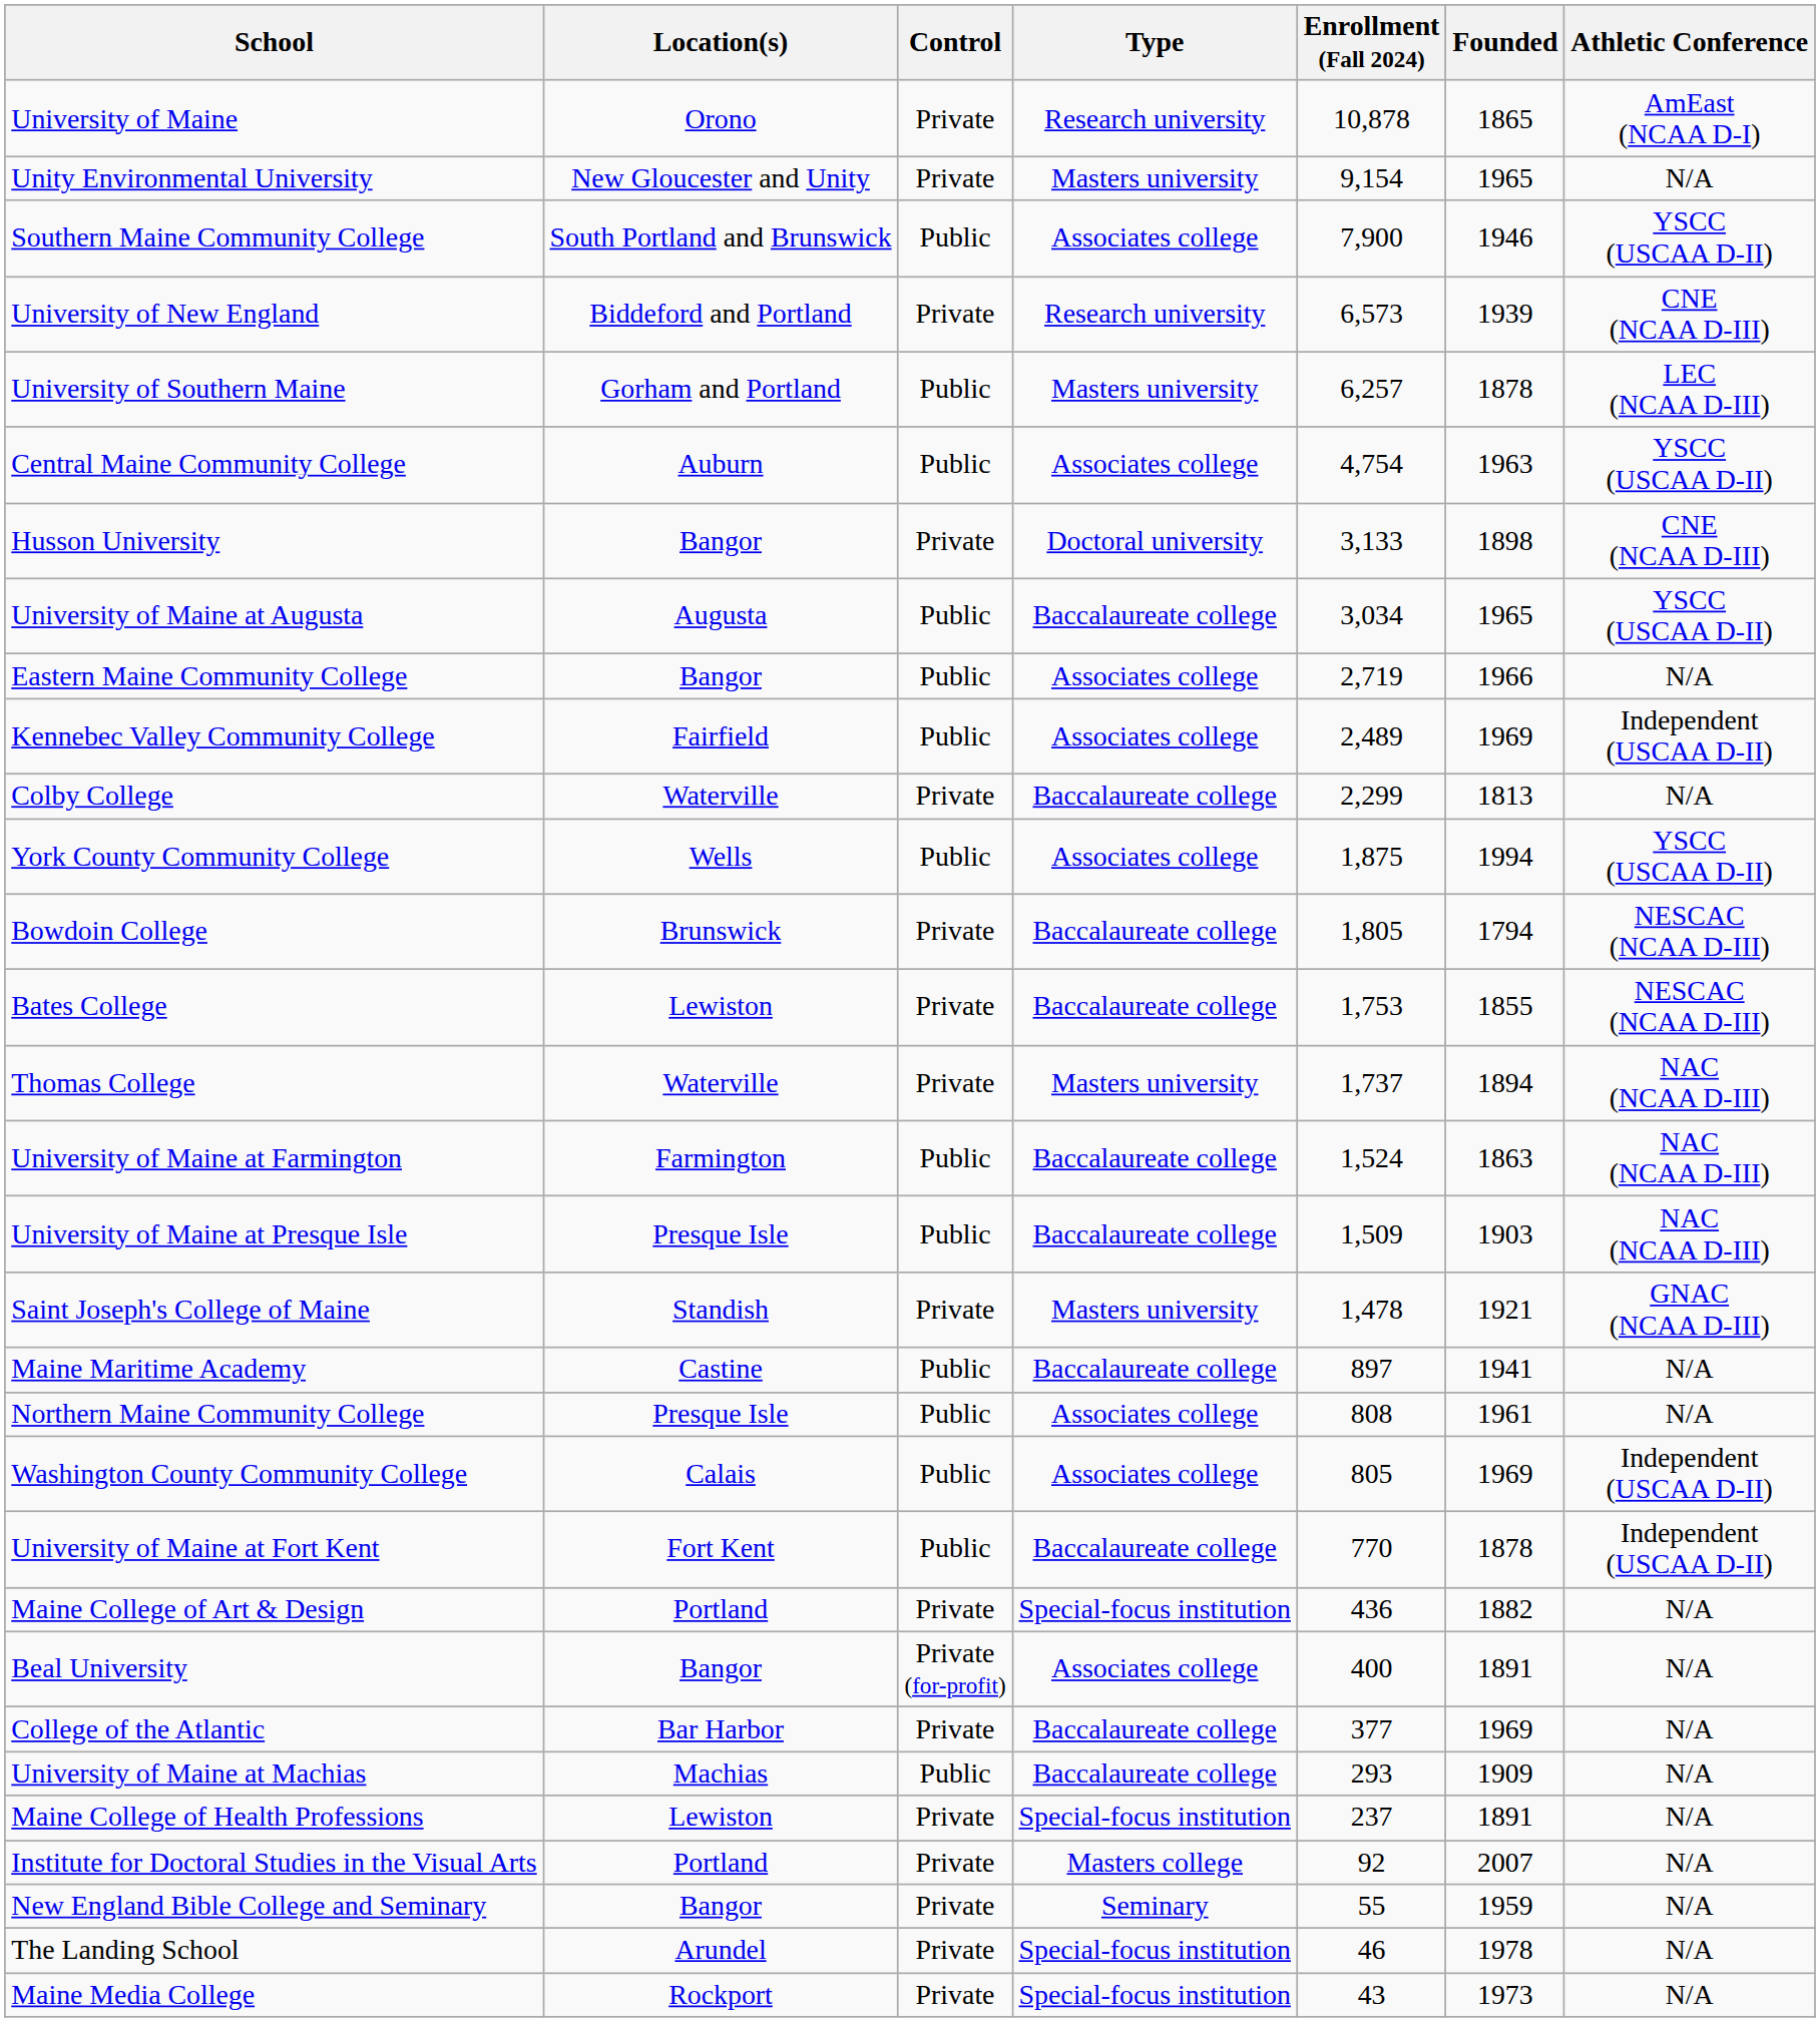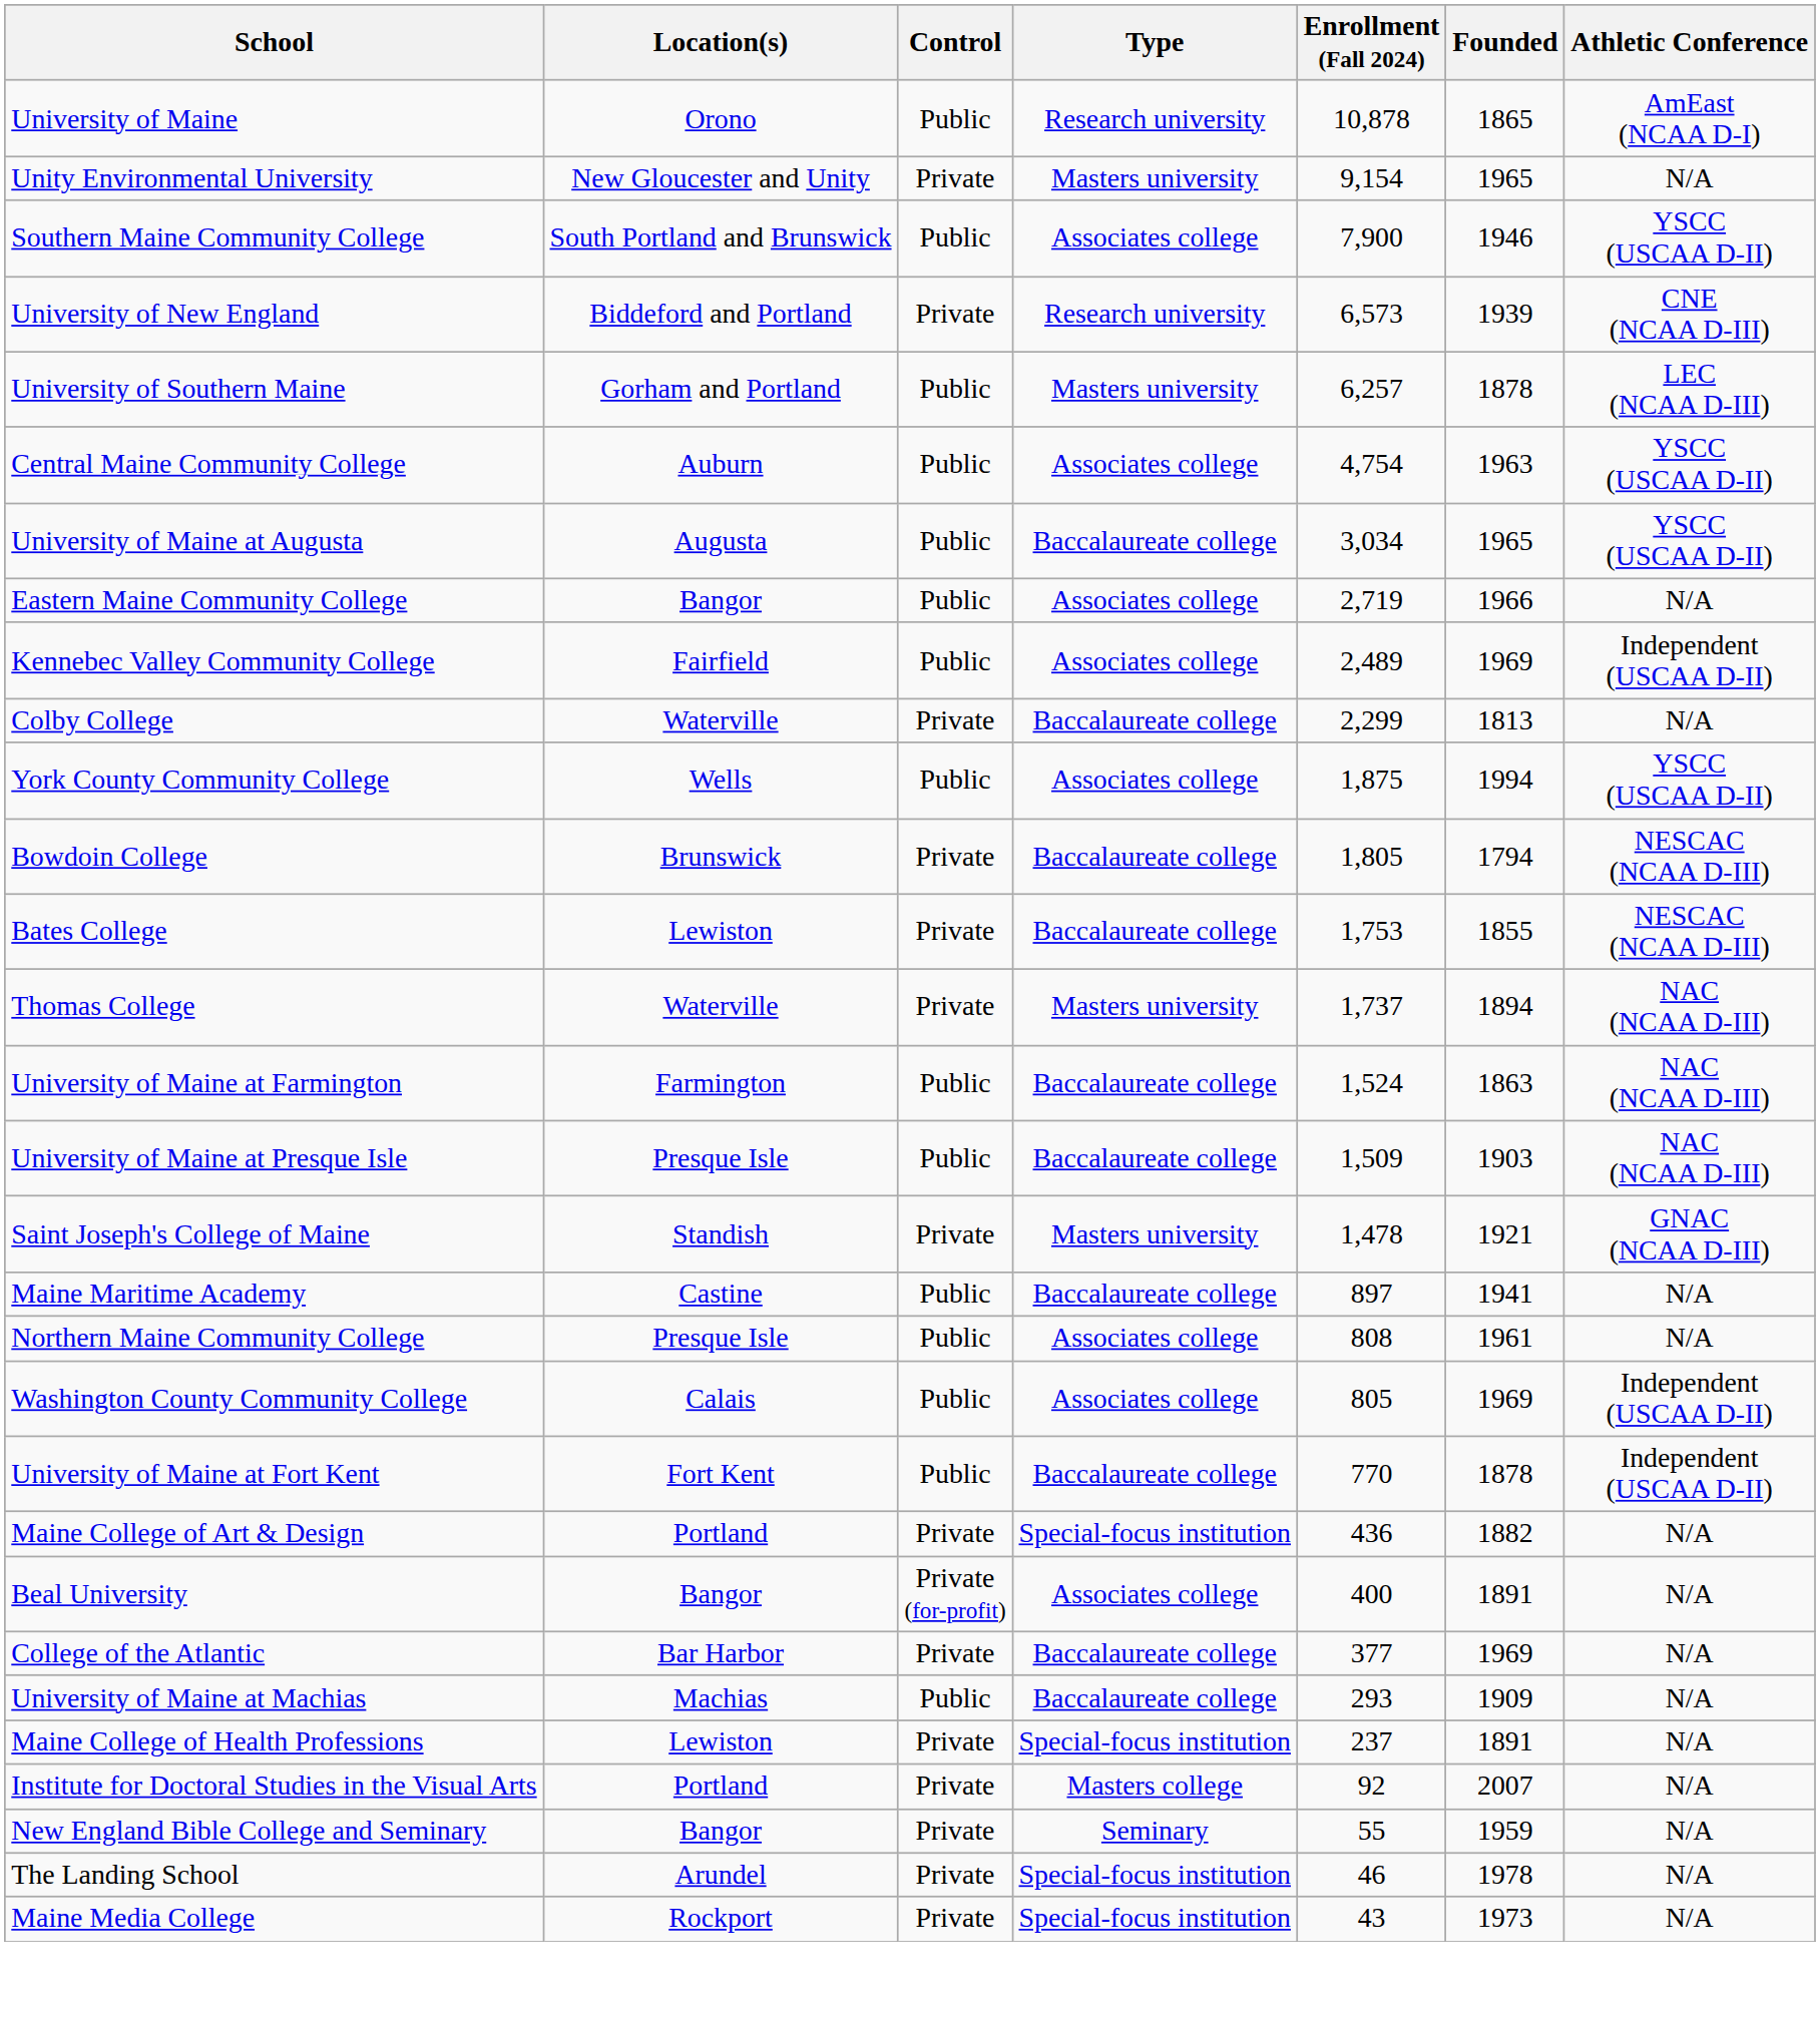University of Maine | Control: Private -> Public
- row: Husson University | Bangor | Private | Doctoral university | 3,133 | 1898 | CNE (NCAA D-III)
